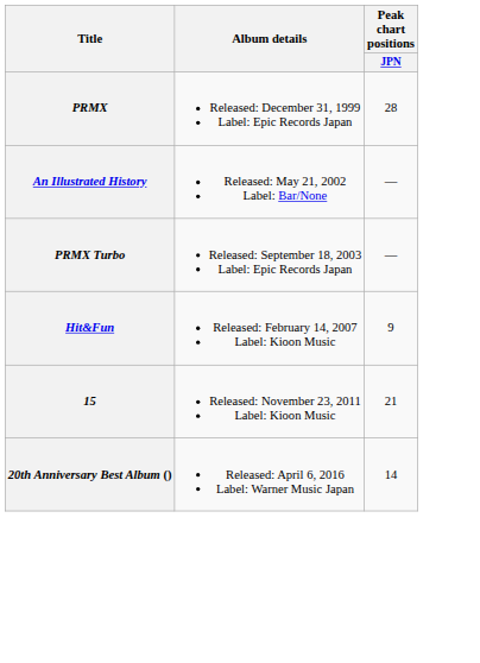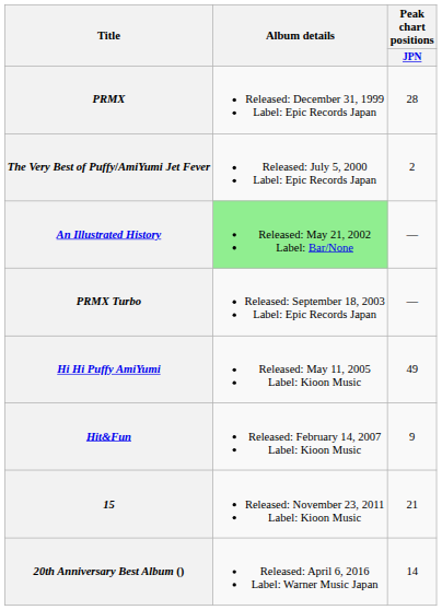+ row: The Very Best of Puffy/AmiYumi Jet Fever | Released: July 5, 2000 Label: Epic Records Japan | 2
An Illustrated History | Album details: no background -> lightgreen background
+ row: Hi Hi Puffy AmiYumi | Released: May 11, 2005 Label: Kioon Music | 49
